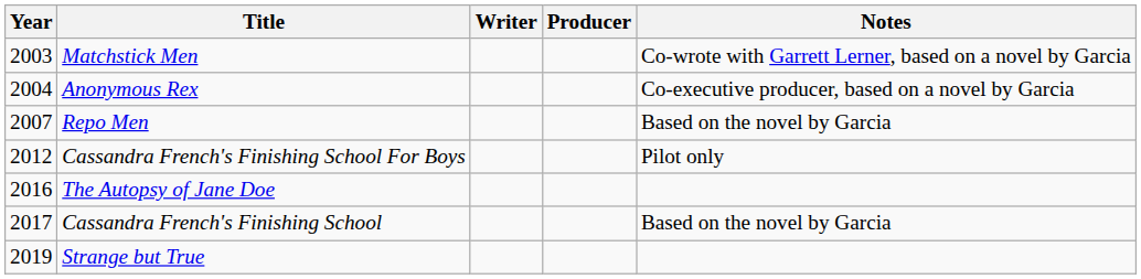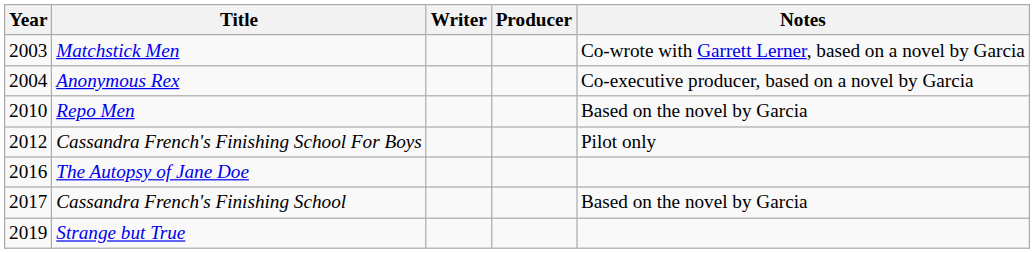Repo Men | Year: 2007 -> 2010
